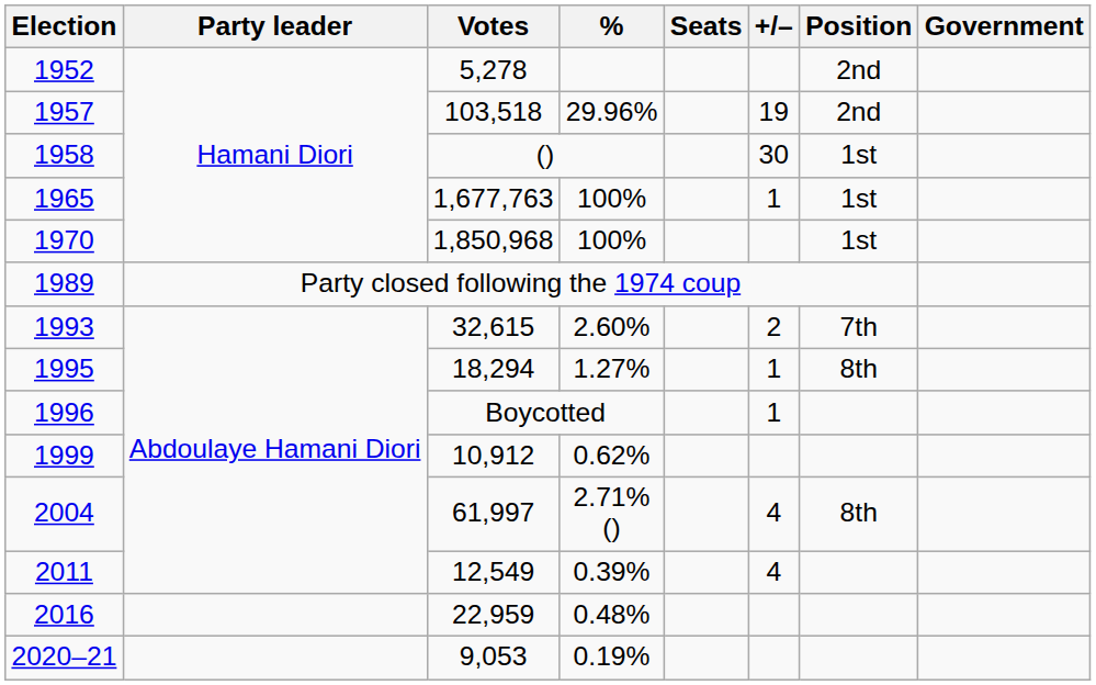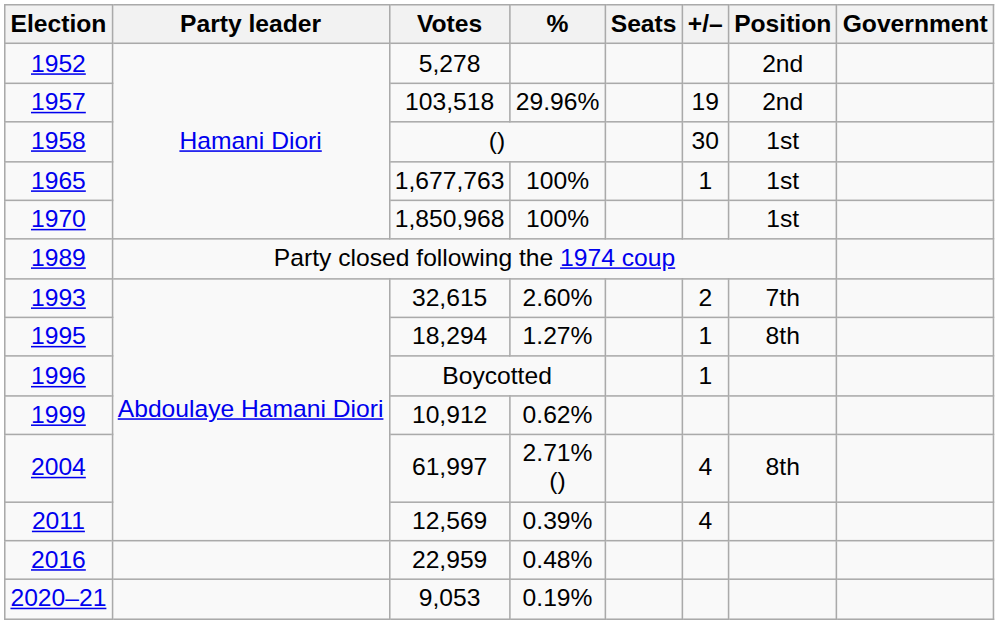2011 | Votes: 12,549 -> 12,569
